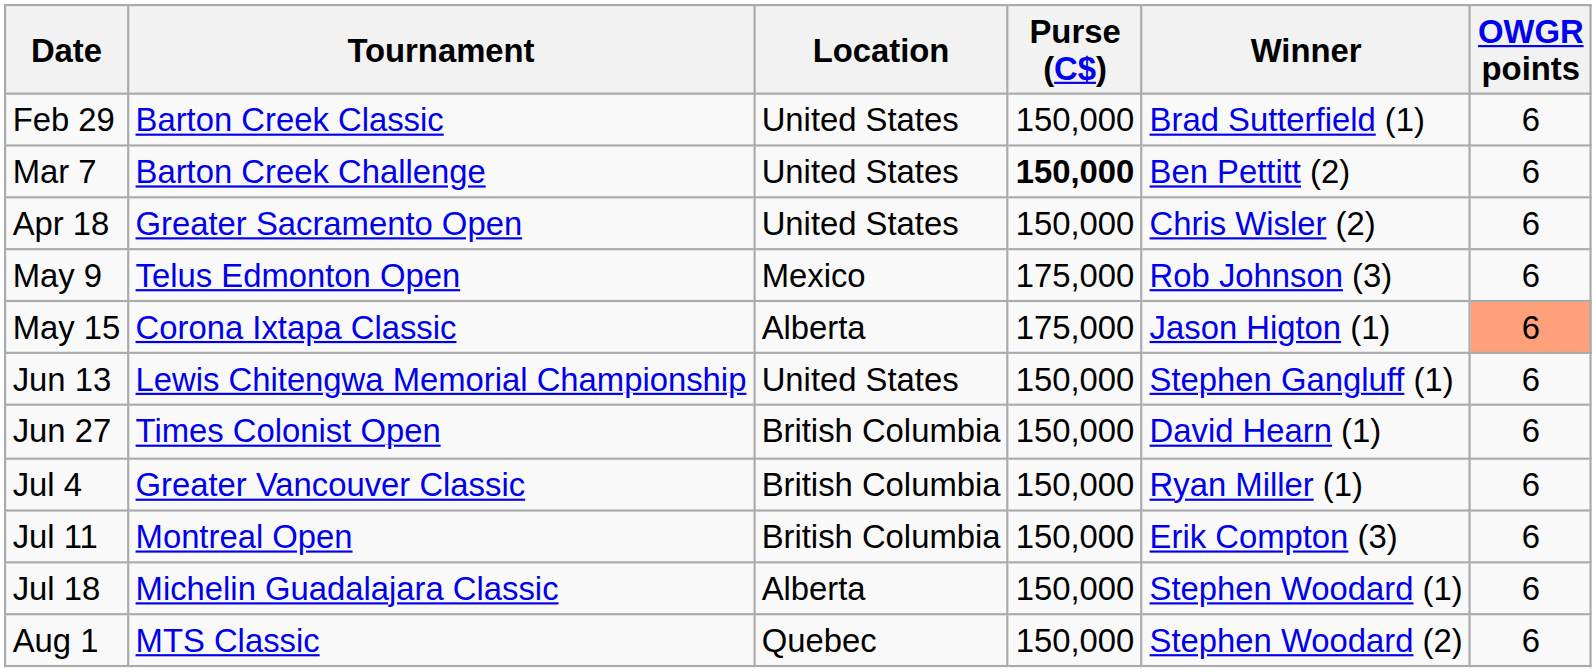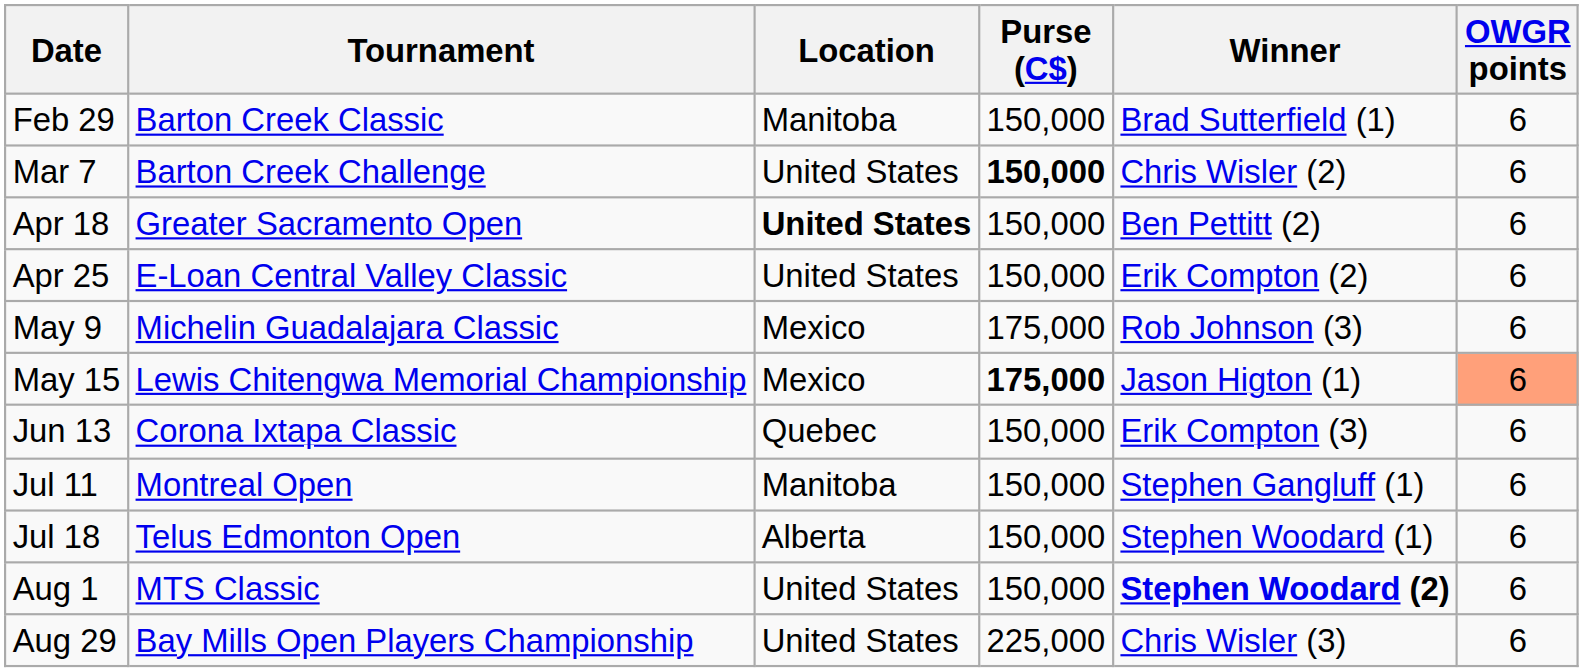Feb 29 | Location: United States -> Manitoba
Mar 7 | Winner: Ben Pettitt (2) -> Chris Wisler (2)
Apr 18 | Location: normal -> bold
Apr 18 | Winner: Chris Wisler (2) -> Ben Pettitt (2)
+ row: Apr 25 | E-Loan Central Valley Classic | United States | 150,000 | Erik Compton (2) | 6
May 9 | Tournament: Telus Edmonton Open -> Michelin Guadalajara Classic
May 15 | Tournament: Corona Ixtapa Classic -> Lewis Chitengwa Memorial Championship
May 15 | Location: Alberta -> Mexico
May 15 | Purse (C$): normal -> bold
Jun 13 | Tournament: Lewis Chitengwa Memorial Championship -> Corona Ixtapa Classic
Jun 13 | Location: United States -> Quebec
Jun 13 | Winner: Stephen Gangluff (1) -> Erik Compton (3)
- row: Jun 27 | Times Colonist Open | British Columbia | 150,000 | David Hearn (1) | 6
- row: Jul 4 | Greater Vancouver Classic | British Columbia | 150,000 | Ryan Miller (1) | 6
Jul 11 | Location: British Columbia -> Manitoba
Jul 11 | Winner: Erik Compton (3) -> Stephen Gangluff (1)
Jul 18 | Tournament: Michelin Guadalajara Classic -> Telus Edmonton Open
Aug 1 | Location: Quebec -> United States
Aug 1 | Winner: normal -> bold
+ row: Aug 29 | Bay Mills Open Players Championship | United States | 225,000 | Chris Wisler (3) | 6
